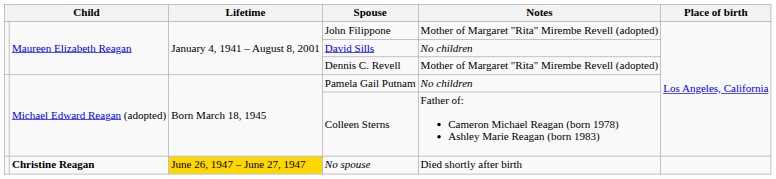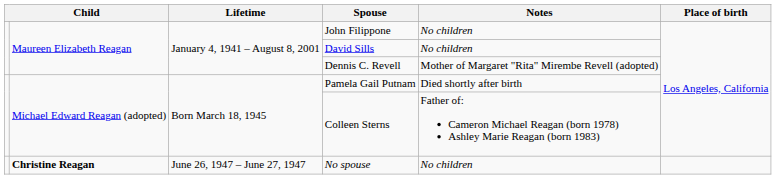John Filippone | Notes: Mother of Margaret "Rita" Mirembe Revell (adopted) -> No children
Pamela Gail Putnam | Notes: No children -> Died shortly after birth
No spouse | Lifetime: gold background -> no background
No spouse | Notes: Died shortly after birth -> No children
